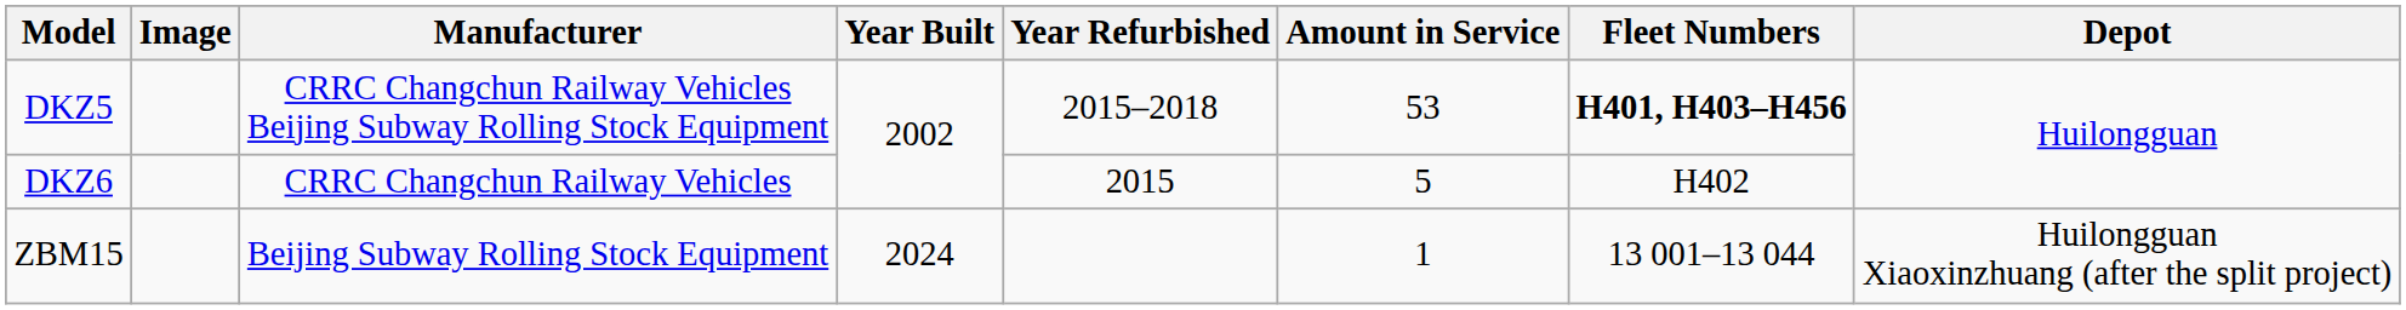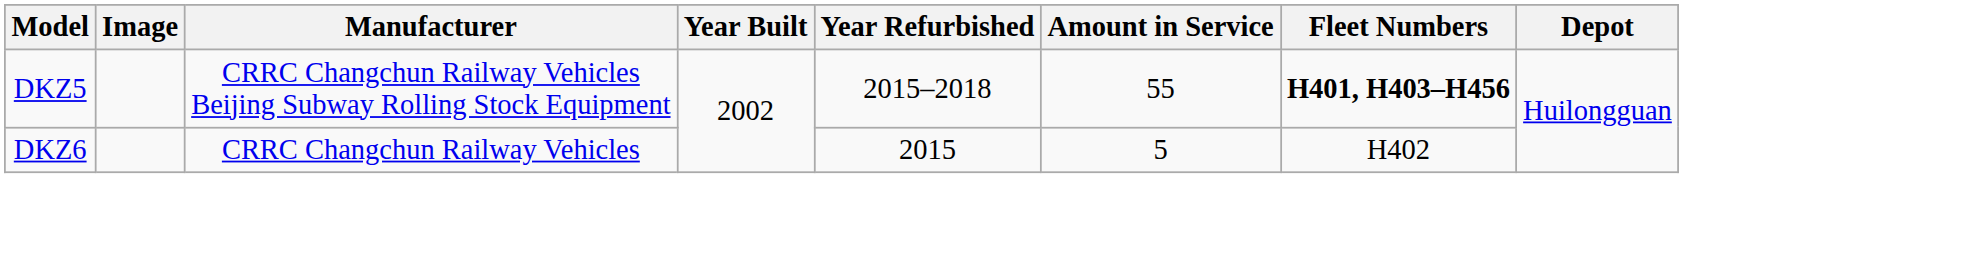DKZ5 | Amount in Service: 53 -> 55
- row: ZBM15 | Beijing Subway Rolling Stock Equipment | 2024 | 1 | 13 001–13 044 | Huilongguan Xiaoxinzhuang (after the split project)
